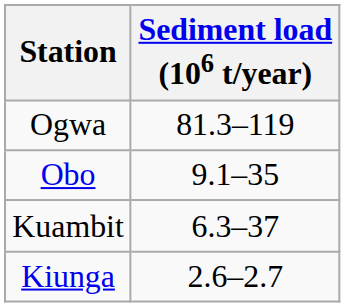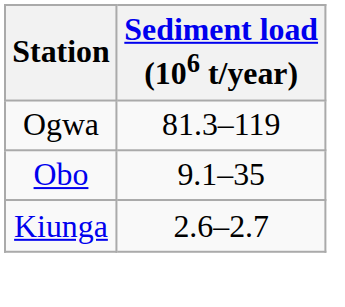- row: Kuambit | 6.3–37
